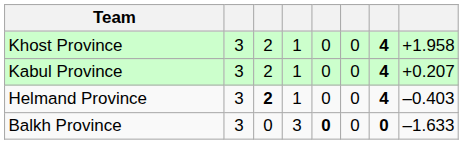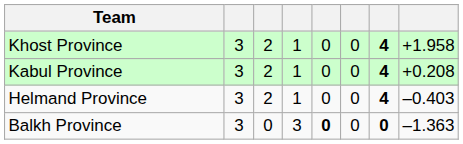Kabul Province | column 8: +0.207 -> +0.208
Helmand Province | column 3: bold -> normal
Balkh Province | column 8: –1.633 -> –1.363
